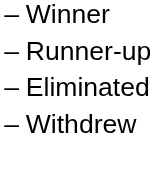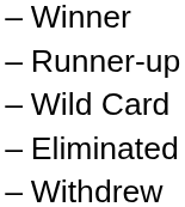+ row: – | Wild Card
